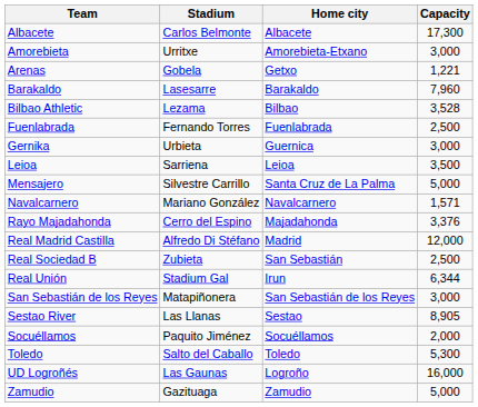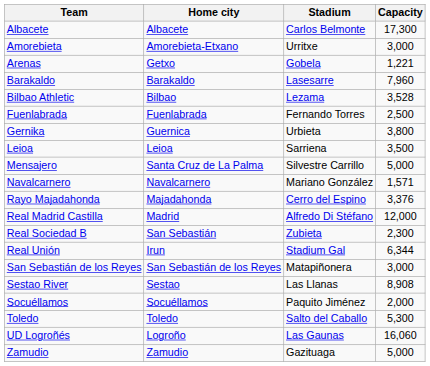columns swapped: Home city <-> Stadium
Gernika | Capacity: 3,000 -> 3,800
Real Sociedad B | Capacity: 2,500 -> 2,300
Sestao River | Capacity: 8,905 -> 8,908
UD Logroñés | Capacity: 16,000 -> 16,060
